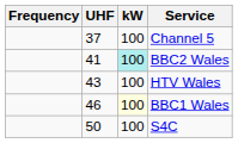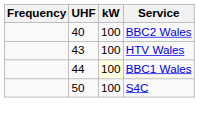- row: 37 | 100 | Channel 5
BBC2 Wales | UHF: 41 -> 40
BBC2 Wales | kW: paleturquoise background -> no background
BBC1 Wales | UHF: 46 -> 44
